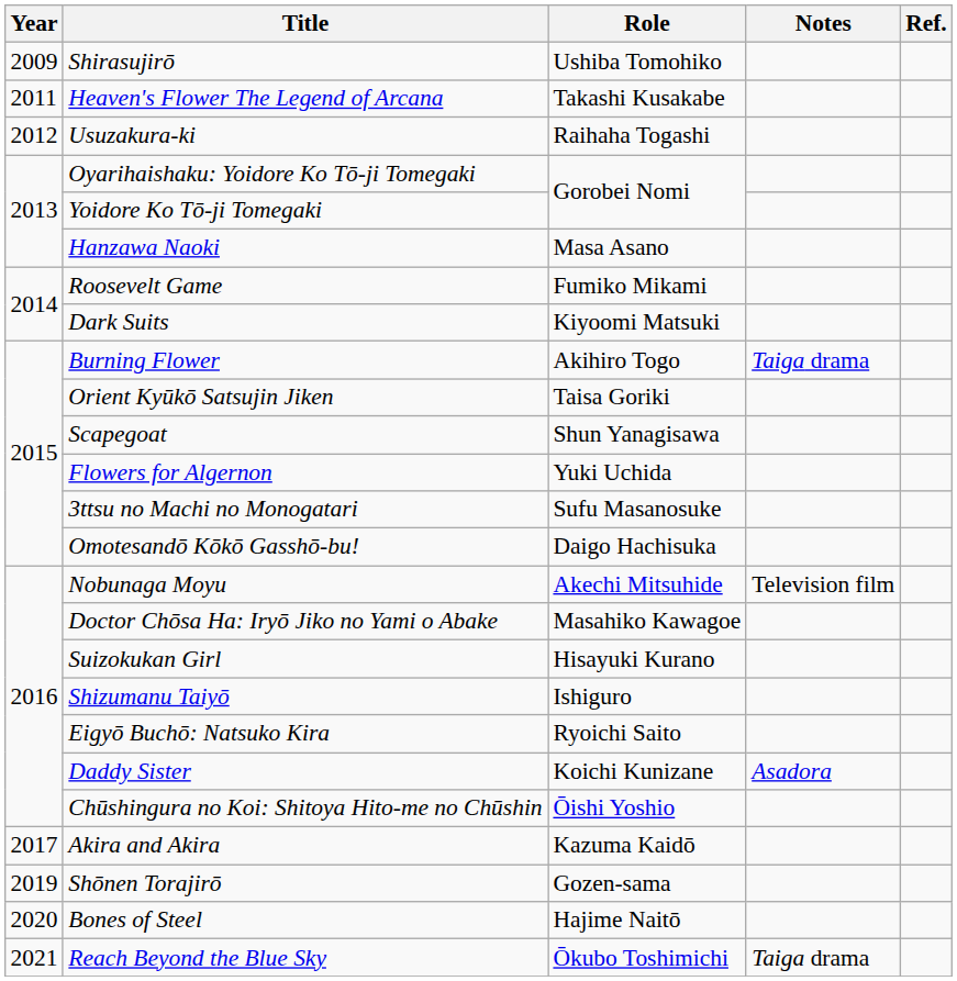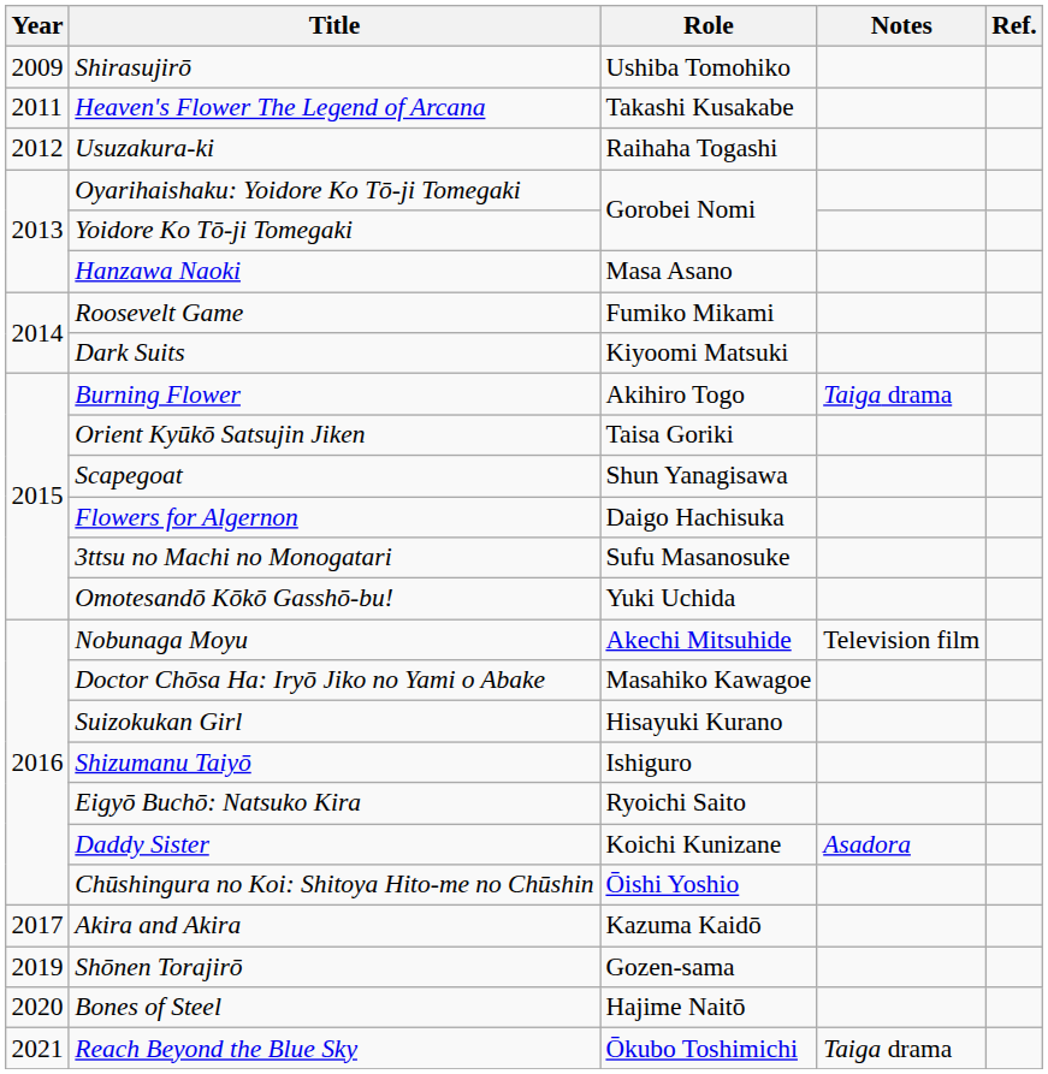Flowers for Algernon | Role: Yuki Uchida -> Daigo Hachisuka
Omotesandō Kōkō Gasshō-bu! | Role: Daigo Hachisuka -> Yuki Uchida
